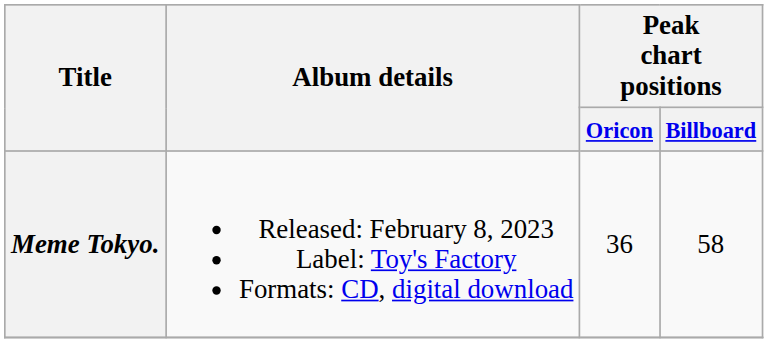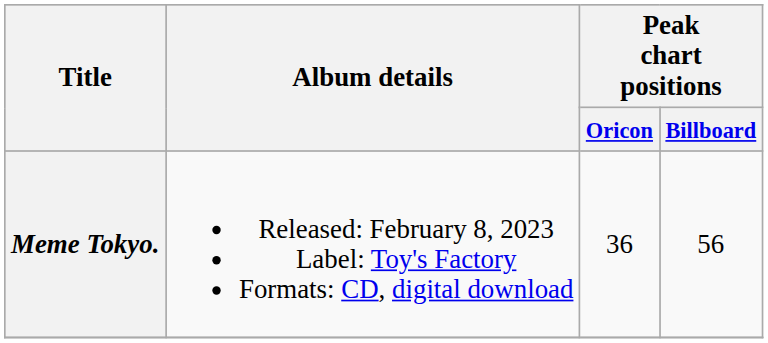Meme Tokyo. | Peak chart positions / Billboard: 58 -> 56
